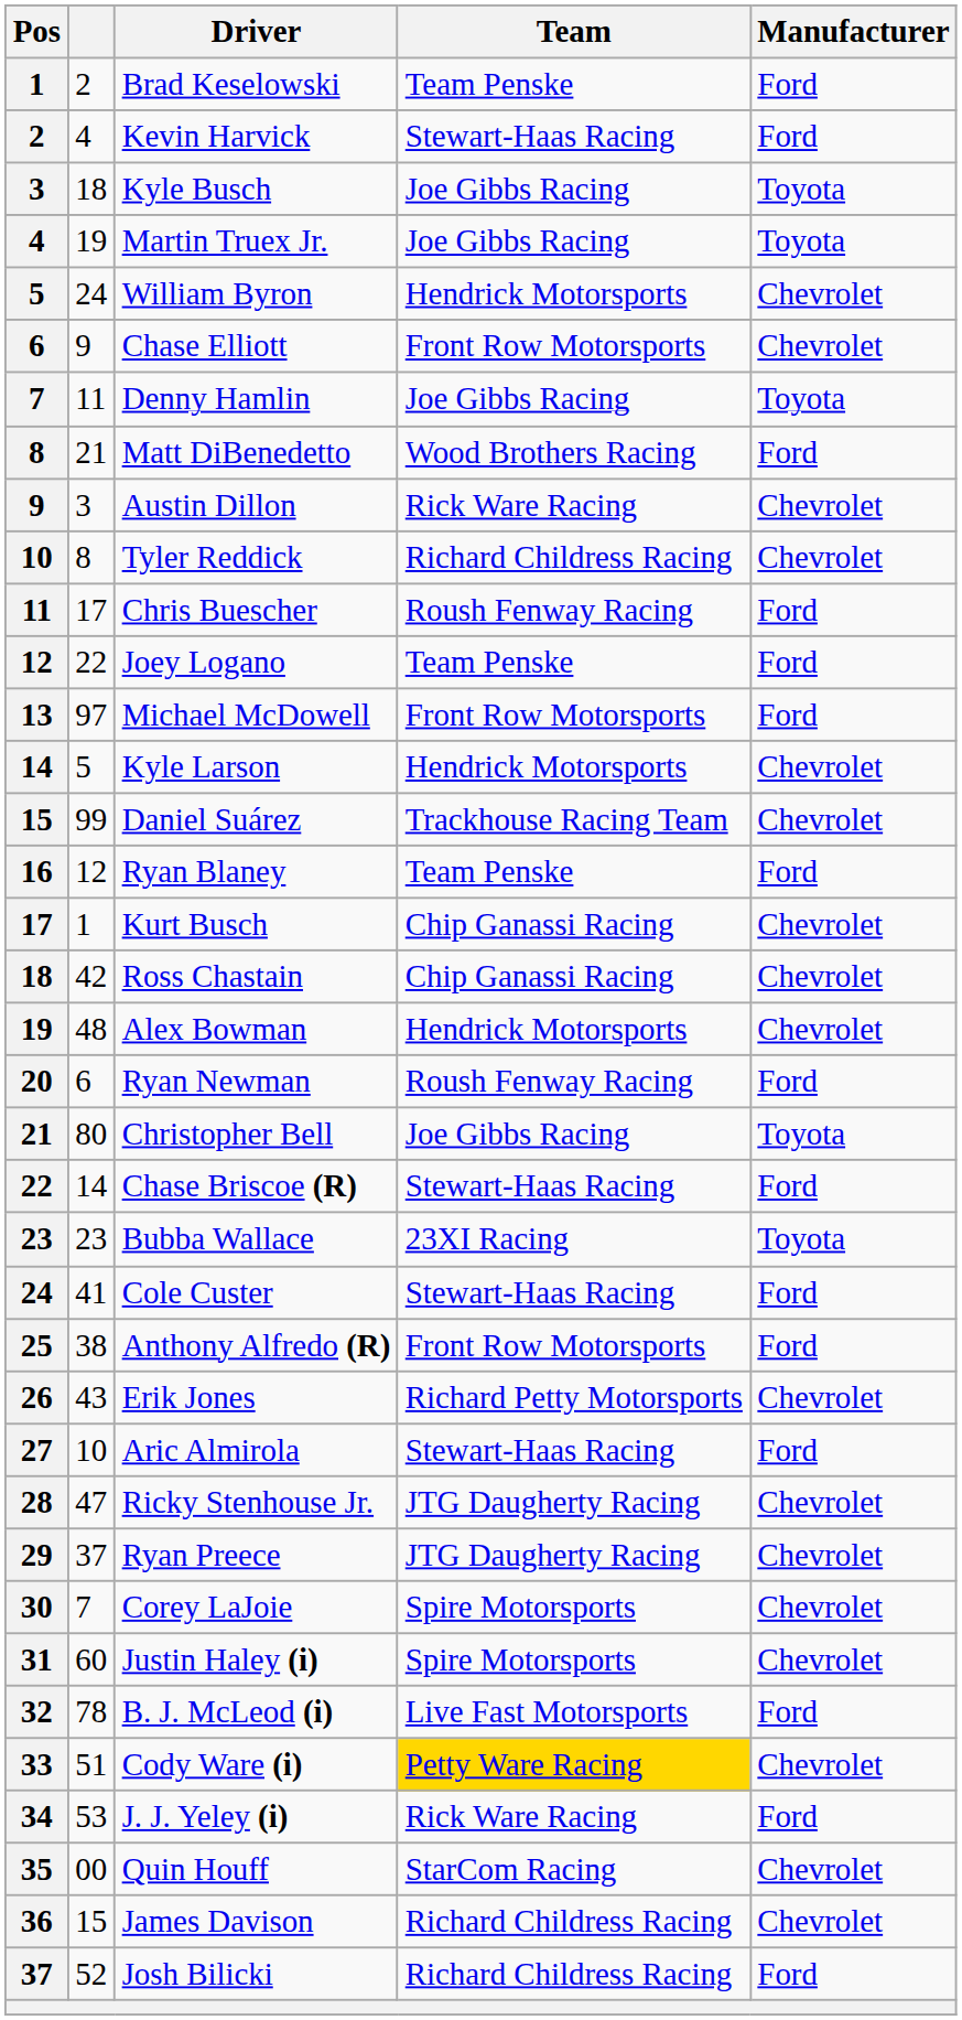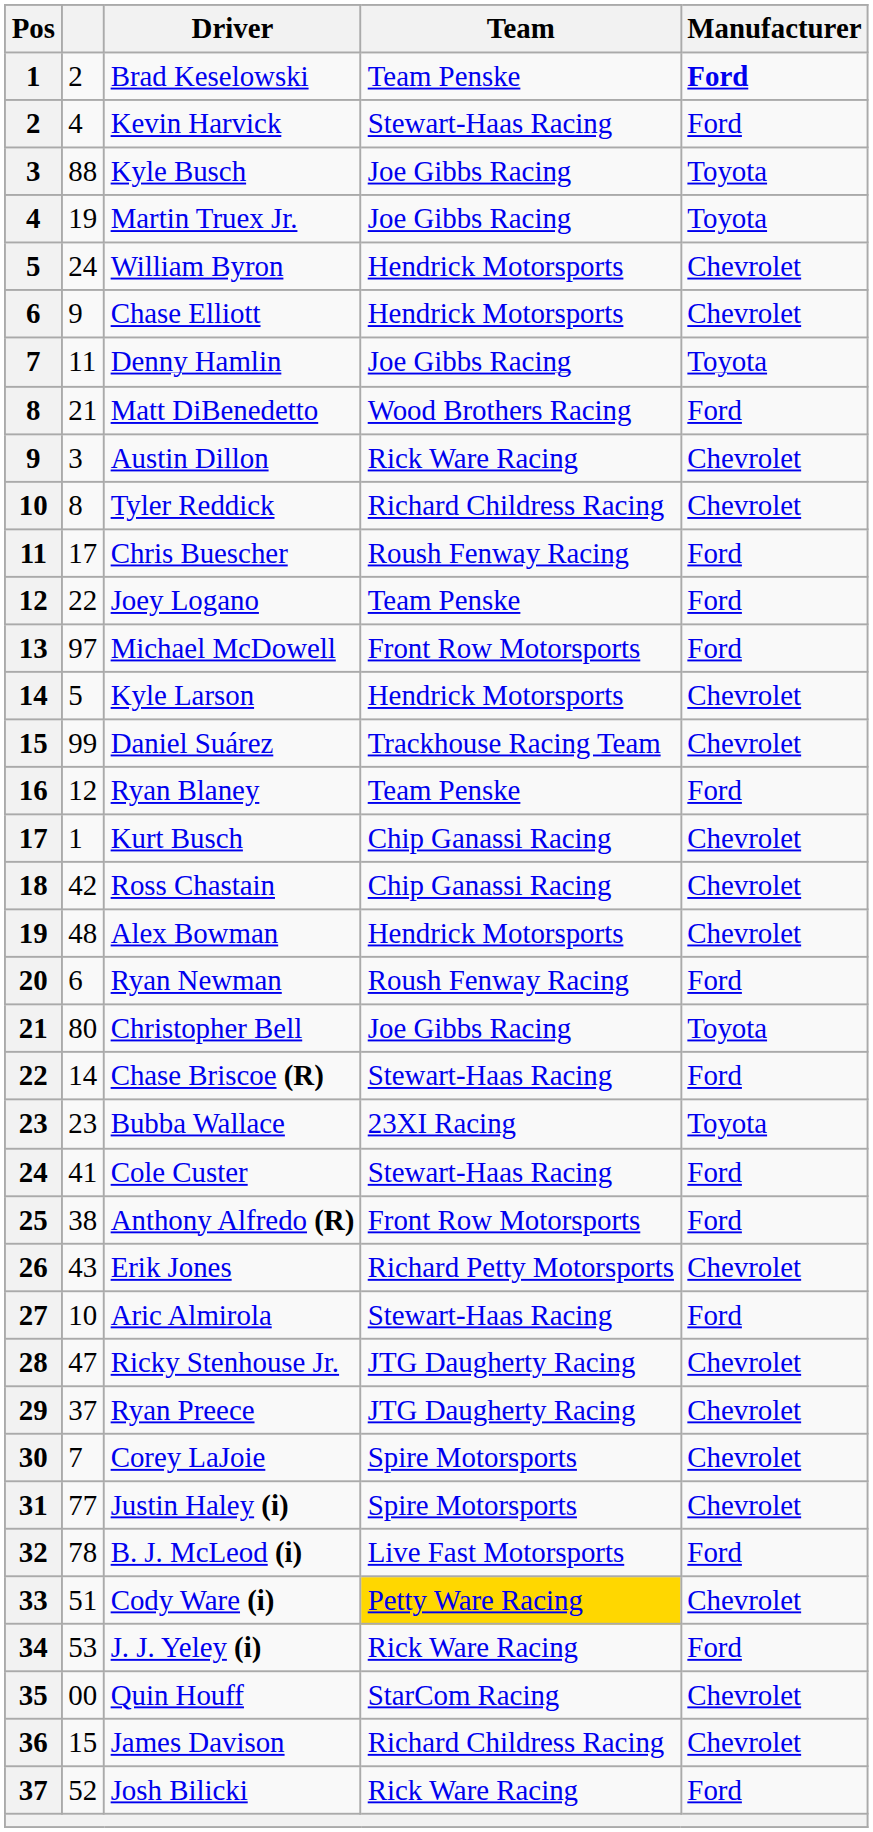Brad Keselowski | Manufacturer: normal -> bold
Kyle Busch | column 2: 18 -> 88
Chase Elliott | Team: Front Row Motorsports -> Hendrick Motorsports
Justin Haley (i) | column 2: 60 -> 77
Josh Bilicki | Team: Richard Childress Racing -> Rick Ware Racing
